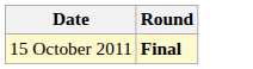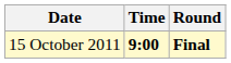+ column: Time | 9:00
